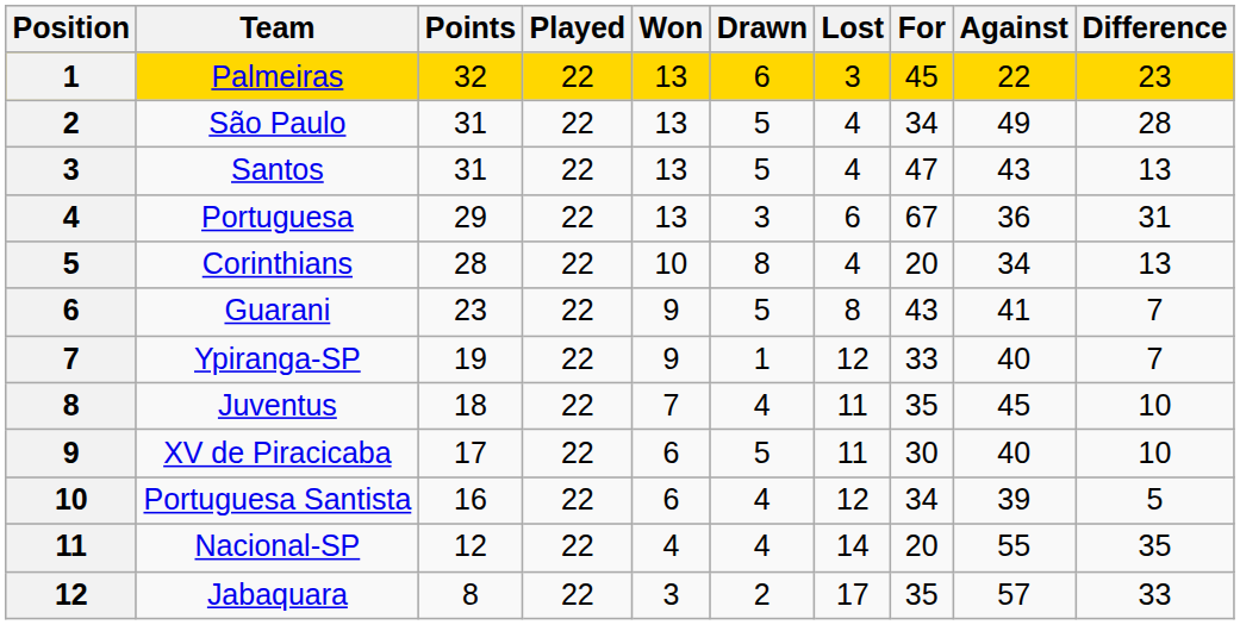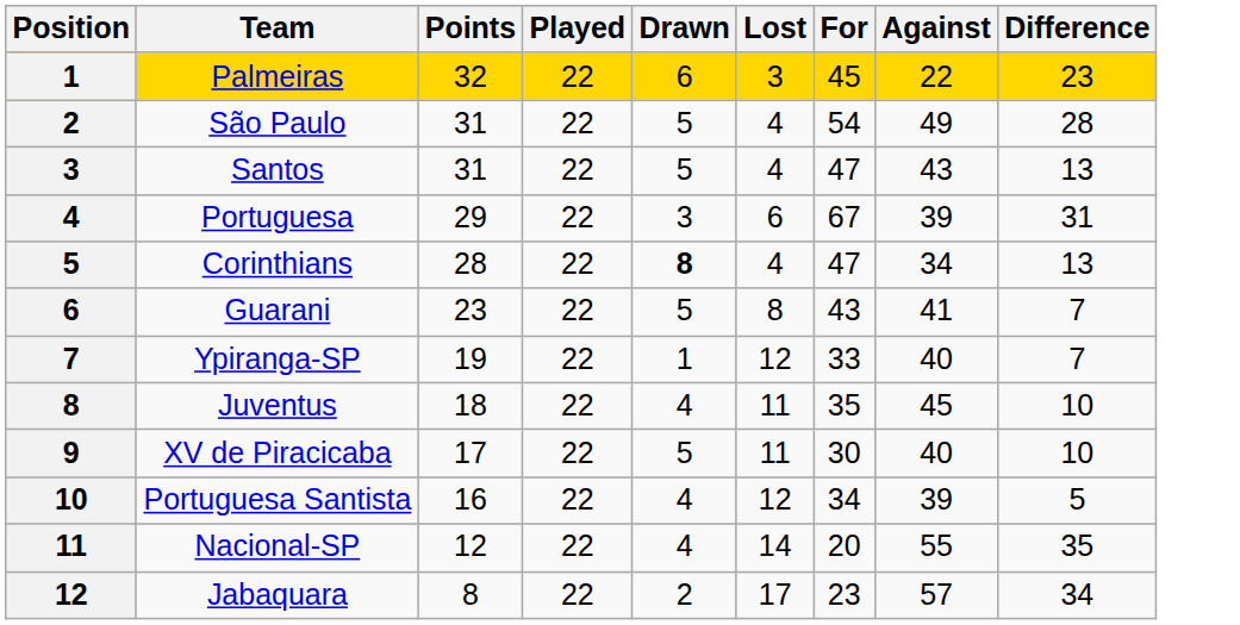- column: Won | 13 | 13 | 13 | 13 | 10 | 9 | 9 | 7 | 6 | 6 | 4 | 3
São Paulo | For: 34 -> 54
Portuguesa | Against: 36 -> 39
Corinthians | Drawn: normal -> bold
Corinthians | For: 20 -> 47
Jabaquara | For: 35 -> 23
Jabaquara | Difference: 33 -> 34
